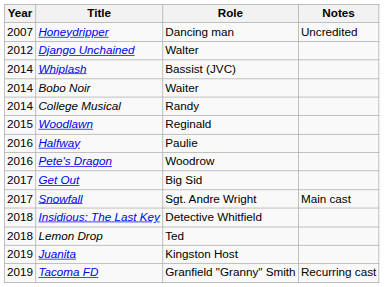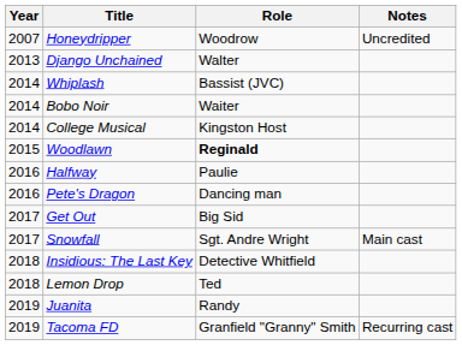Honeydripper | Role: Dancing man -> Woodrow
Django Unchained | Year: 2012 -> 2013
College Musical | Role: Randy -> Kingston Host
Woodlawn | Role: normal -> bold
Pete's Dragon | Role: Woodrow -> Dancing man
Juanita | Role: Kingston Host -> Randy
